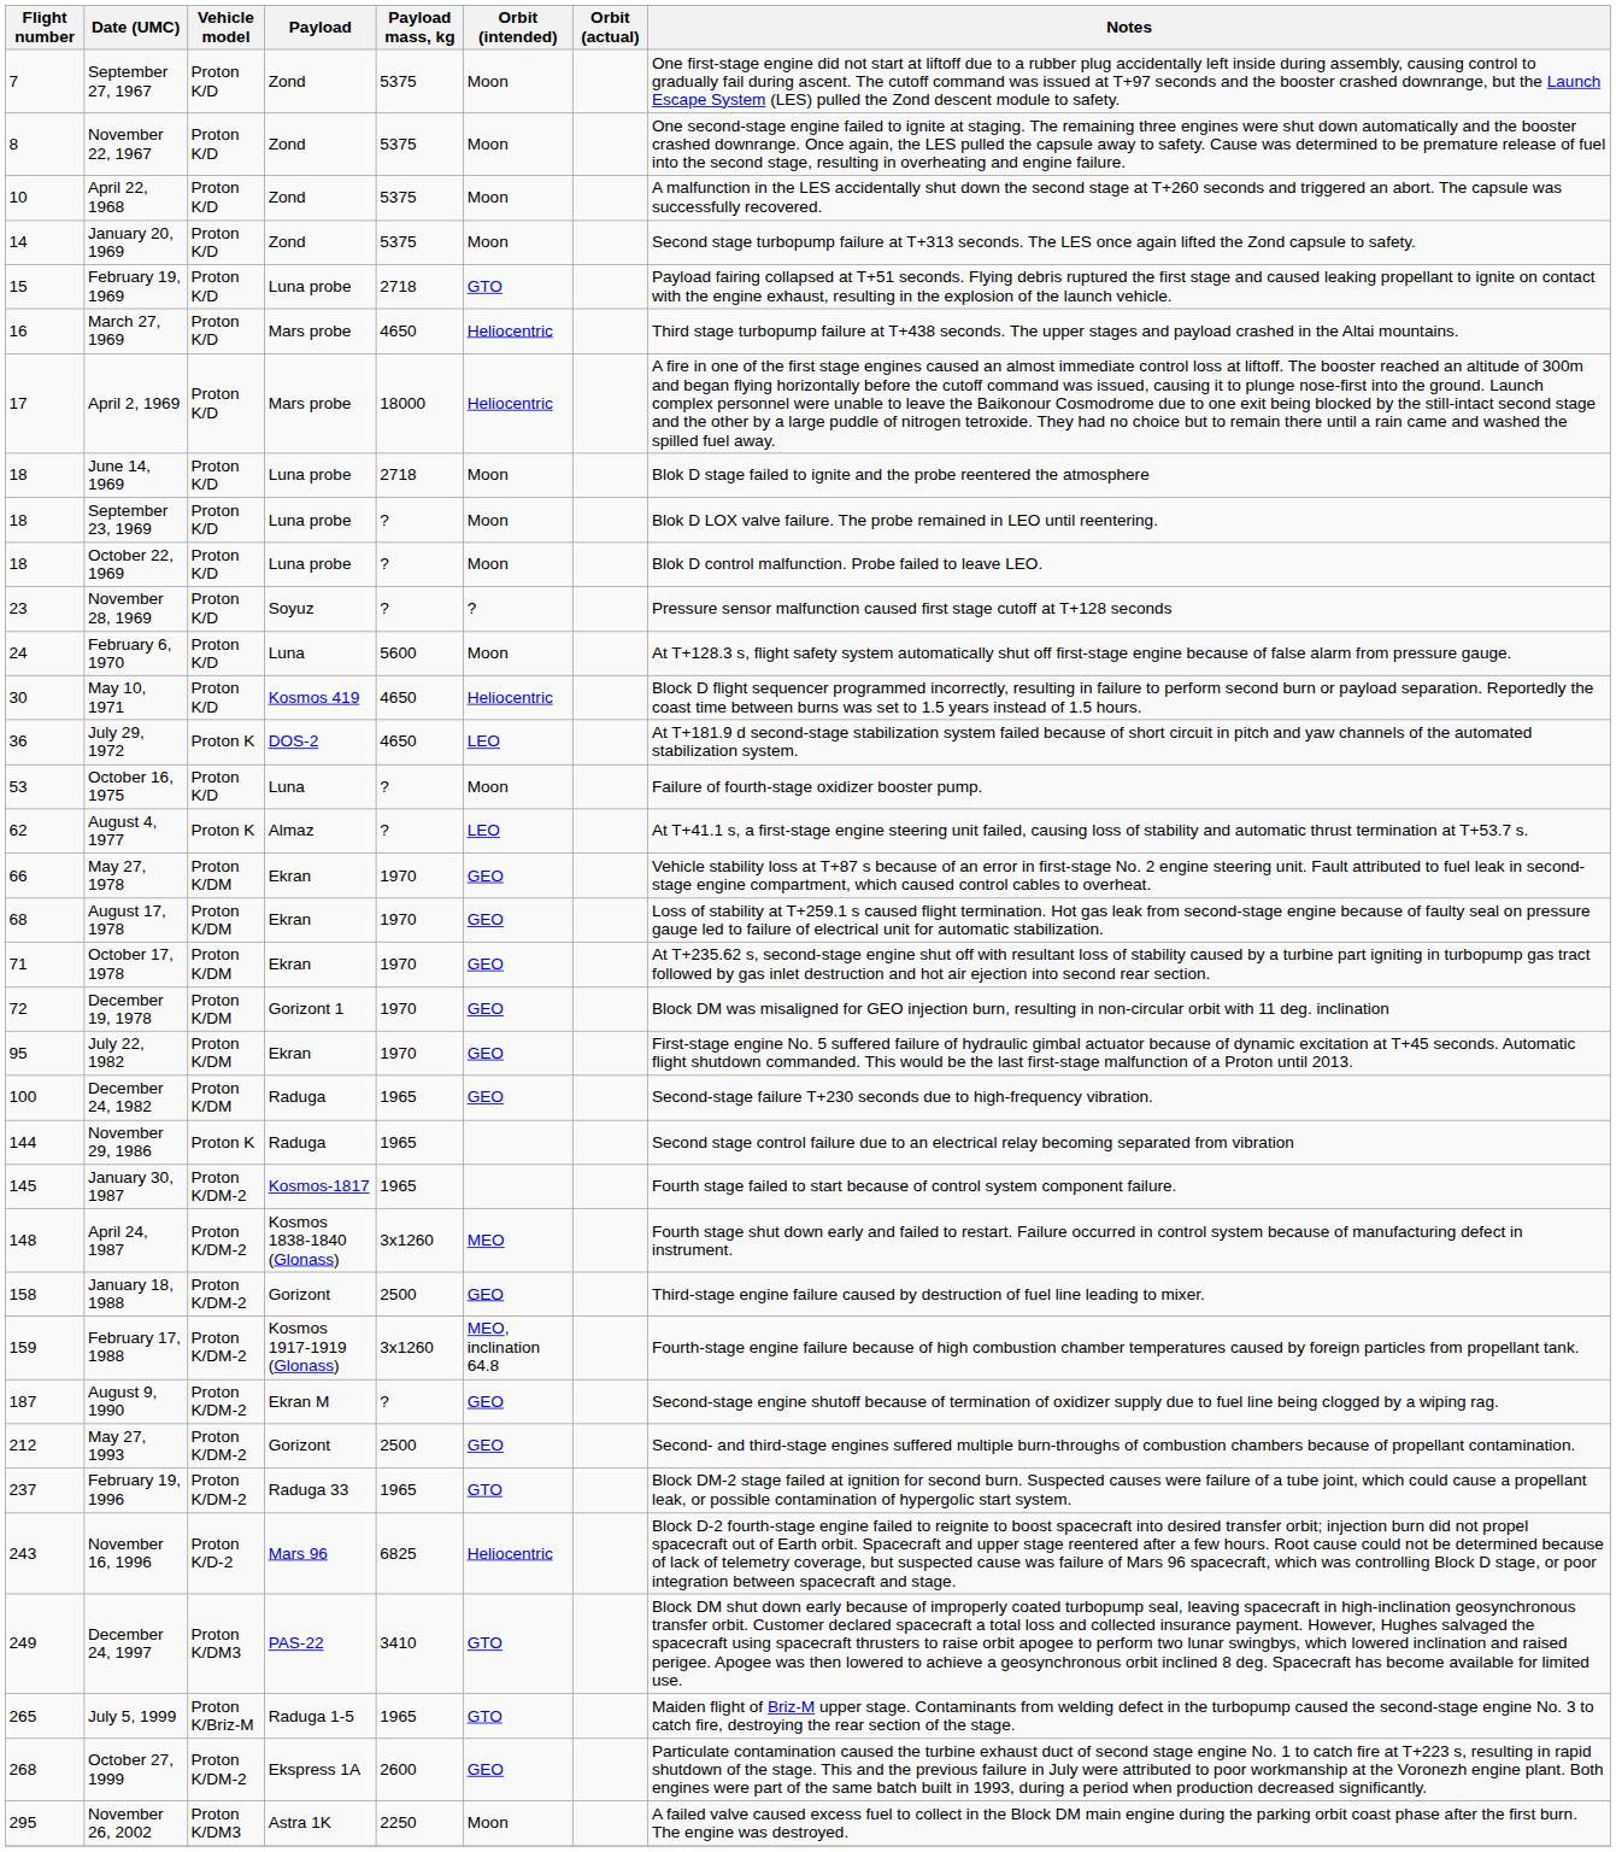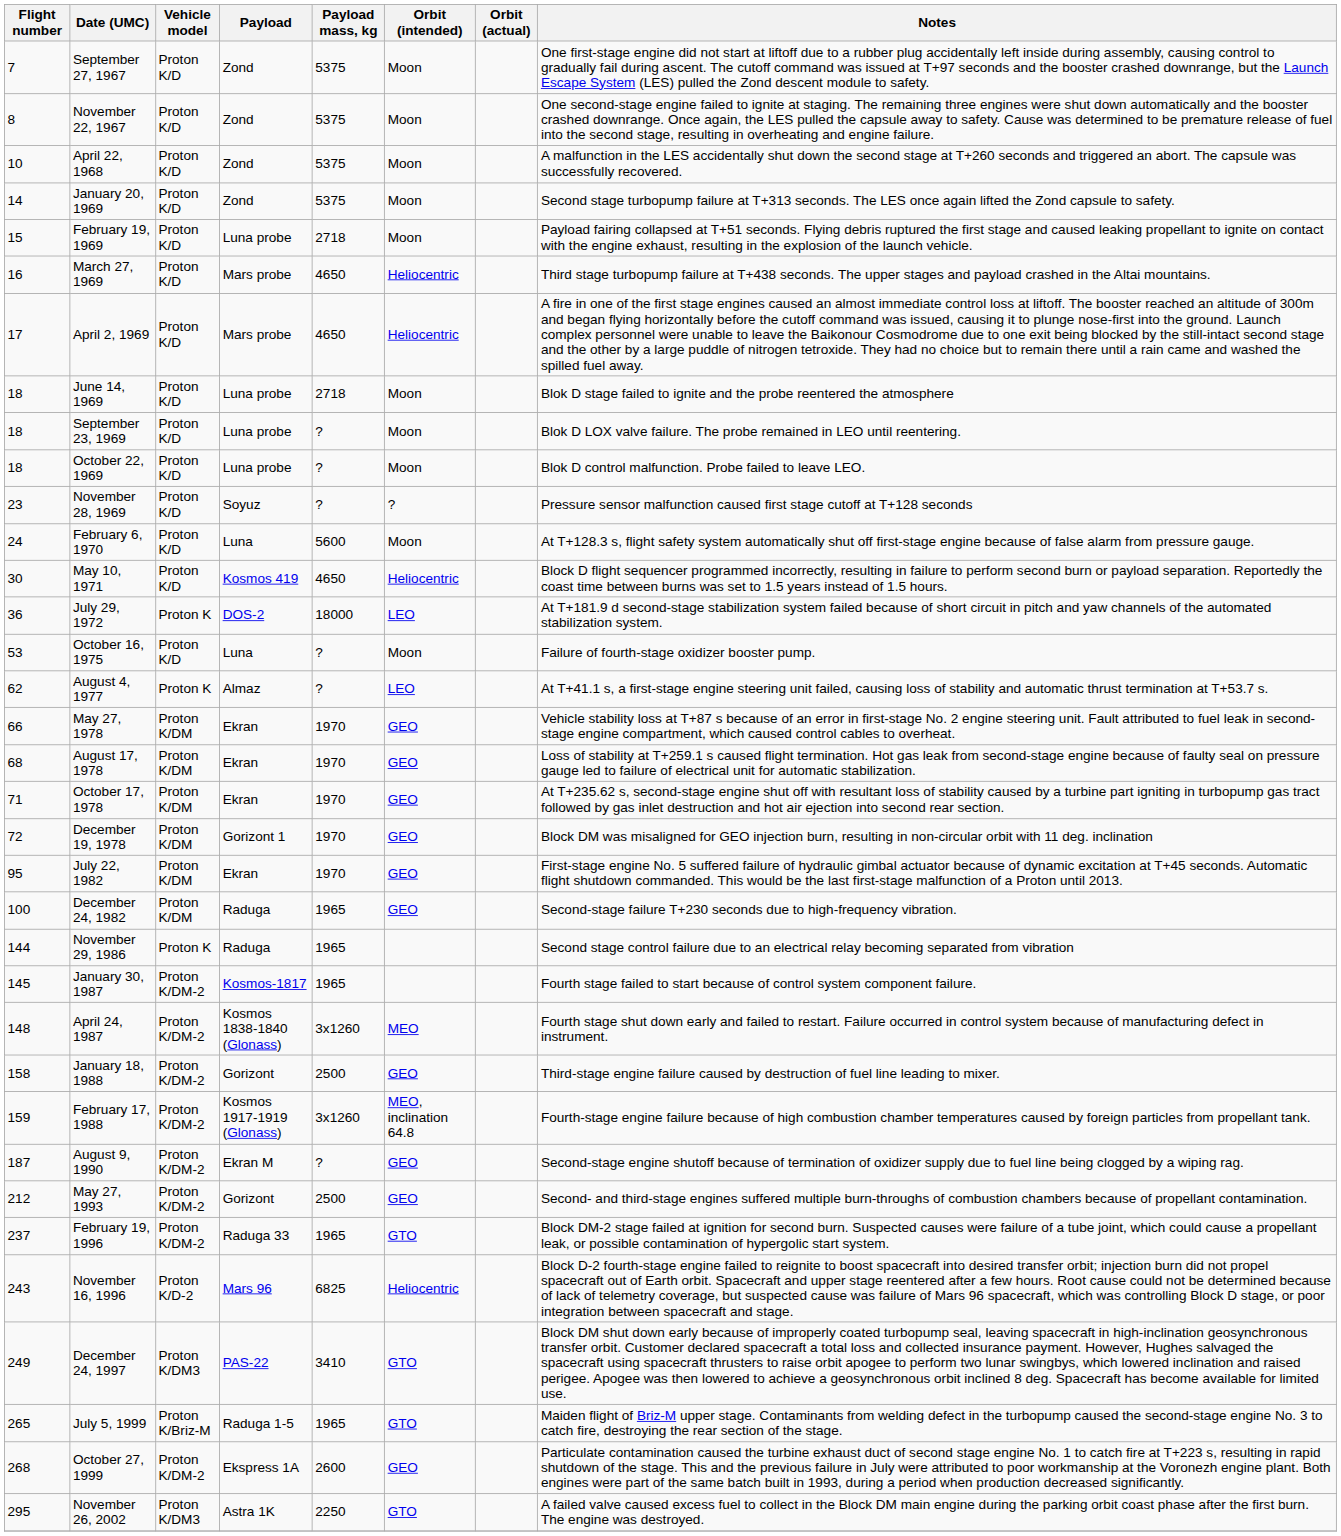February 19, 1969 | Orbit (intended): GTO -> Moon
April 2, 1969 | Payload mass, kg: 18000 -> 4650
July 29, 1972 | Payload mass, kg: 4650 -> 18000
November 26, 2002 | Orbit (intended): Moon -> GTO
